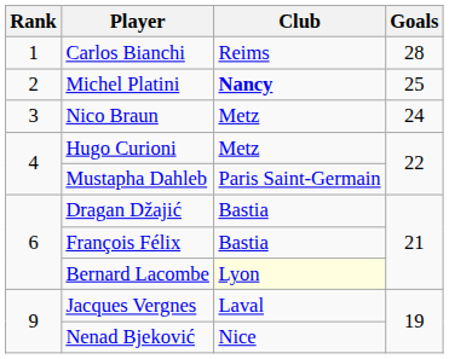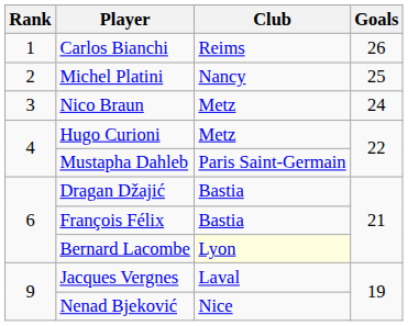Carlos Bianchi | Goals: 28 -> 26
Michel Platini | Club: bold -> normal
